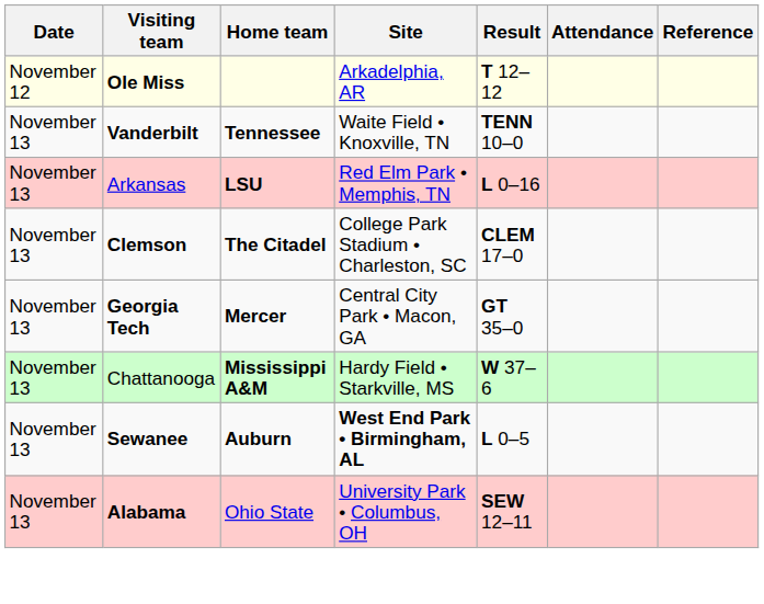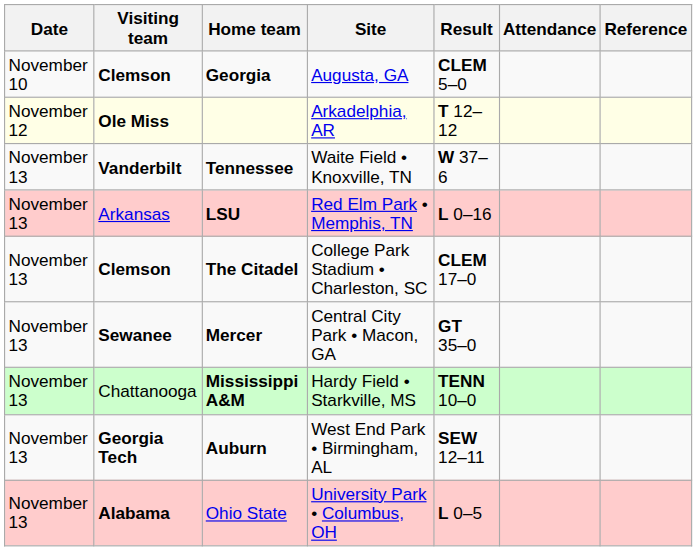+ row: November 10 | Clemson | Georgia | Augusta, GA | CLEM 5–0
Tennessee | Result: TENN 10–0 -> W 37–6
Mercer | Visiting team: Georgia Tech -> Sewanee
Mississippi A&M | Result: W 37–6 -> TENN 10–0
Auburn | Visiting team: Sewanee -> Georgia Tech
Auburn | Site: bold -> normal
Auburn | Result: L 0–5 -> SEW 12–11
Ohio State | Result: SEW 12–11 -> L 0–5
